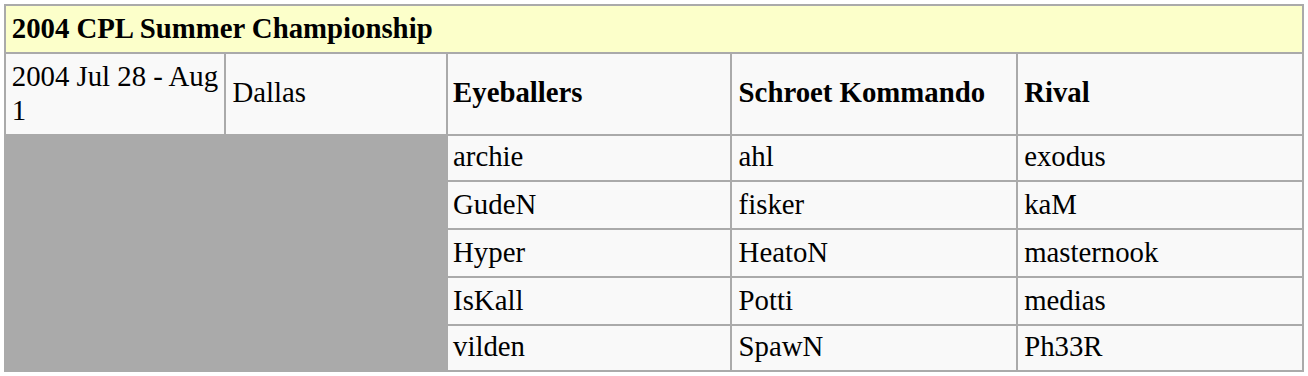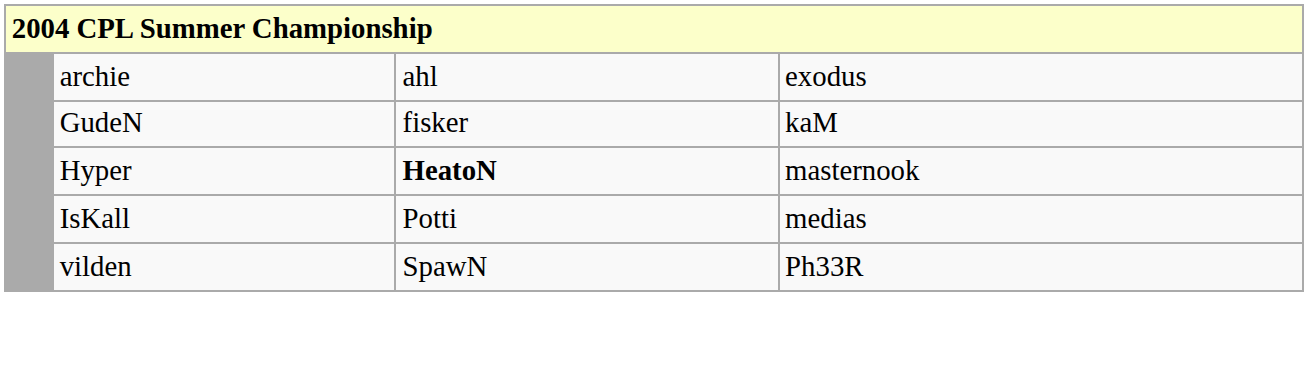- row: 2004 Jul 28 - Aug 1 | Dallas | Eyeballers | Schroet Kommando | Rival
Hyper | column 4: normal -> bold
